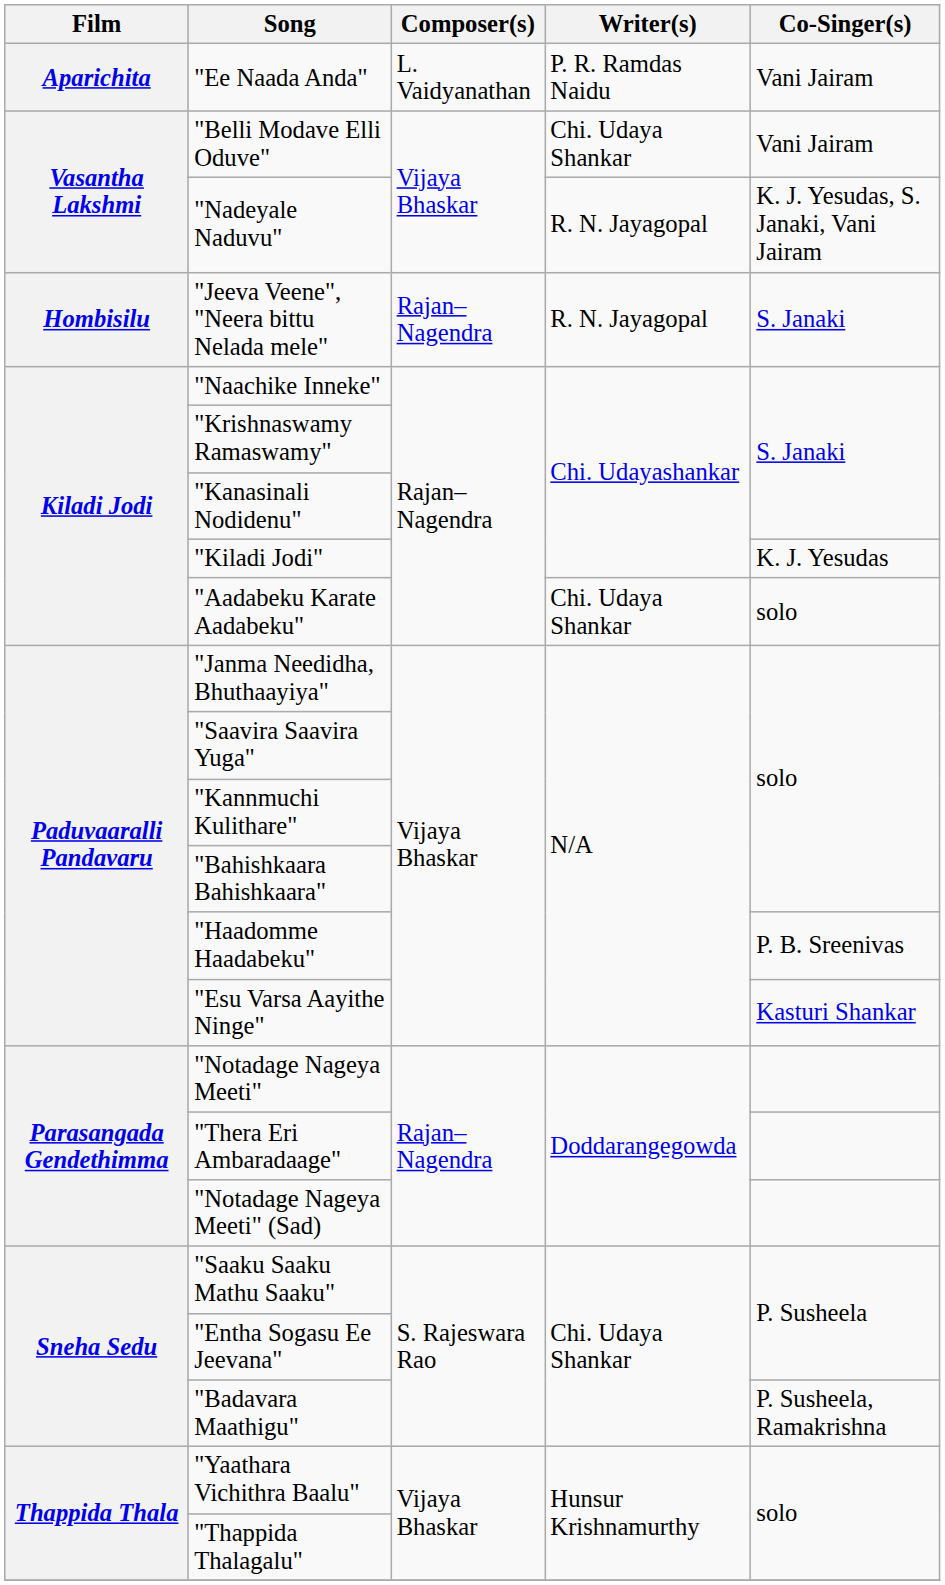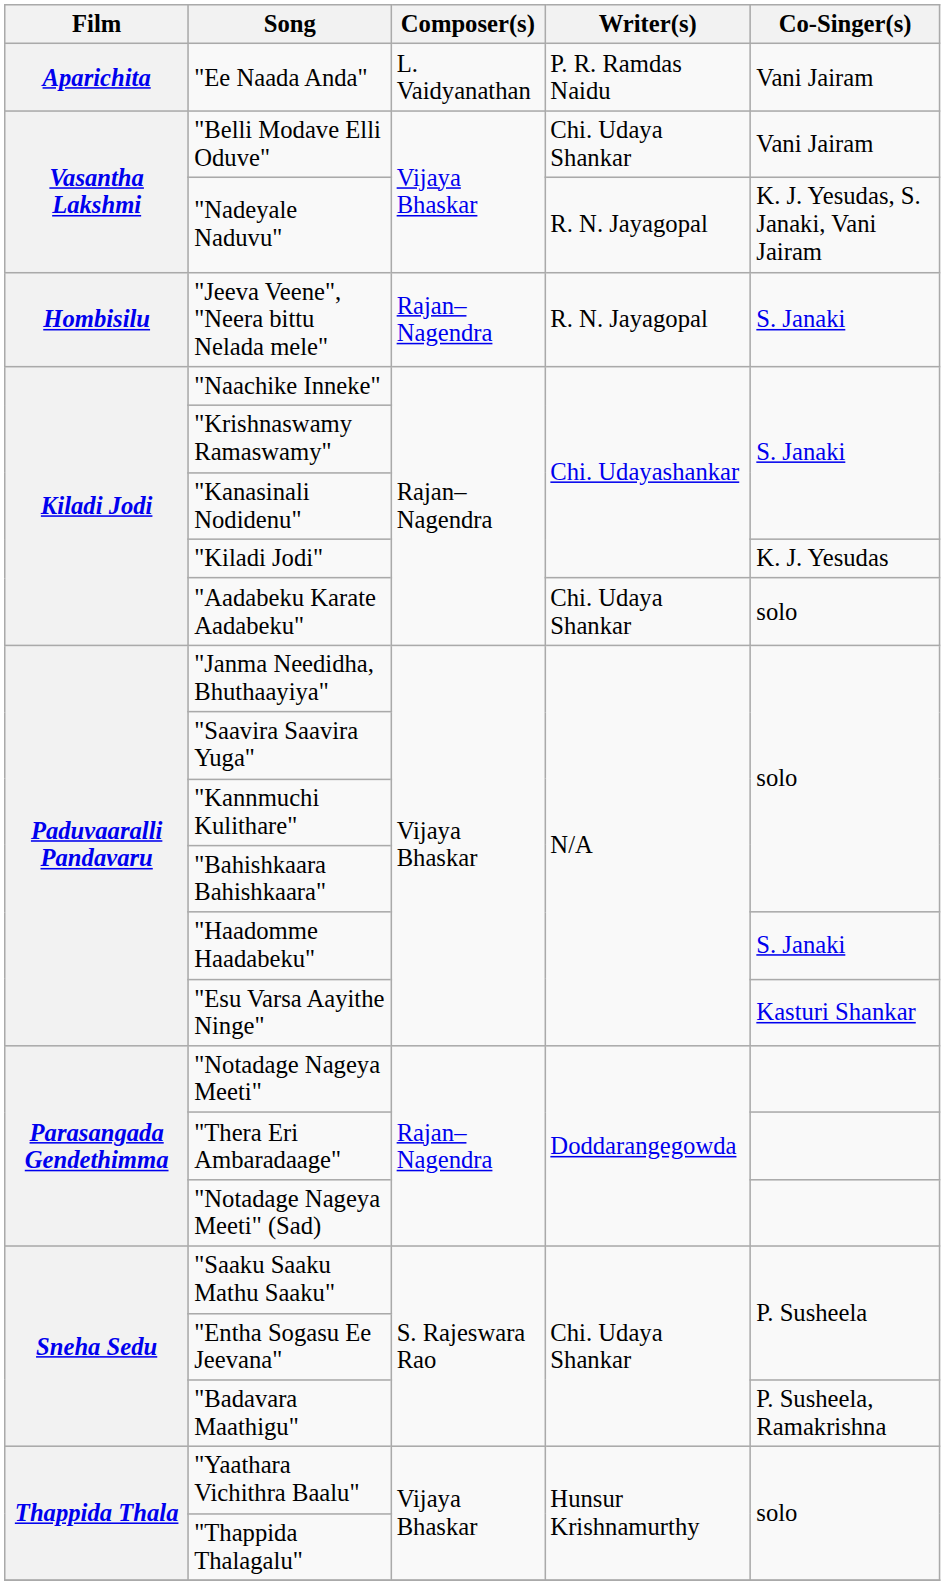"Haadomme Haadabeku" | Co-Singer(s): P. B. Sreenivas -> S. Janaki
